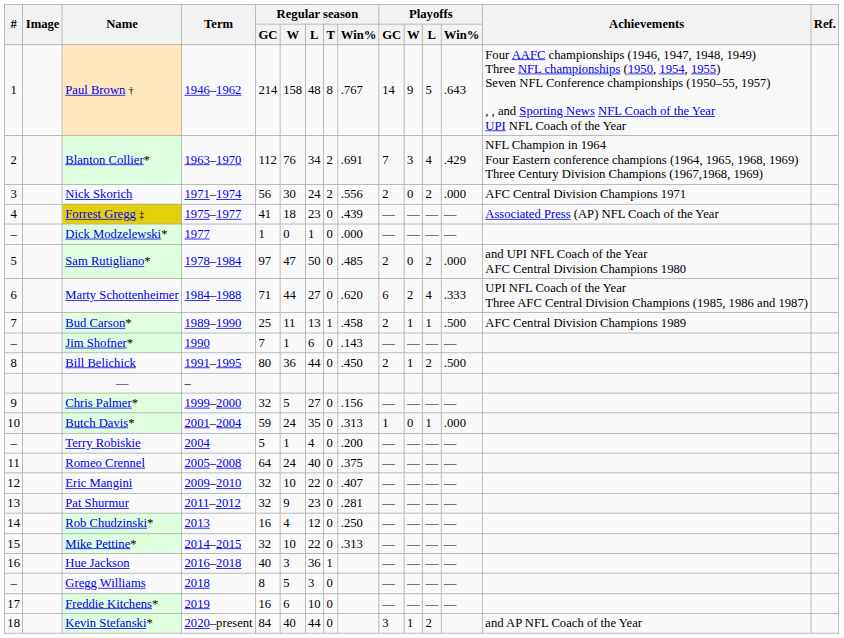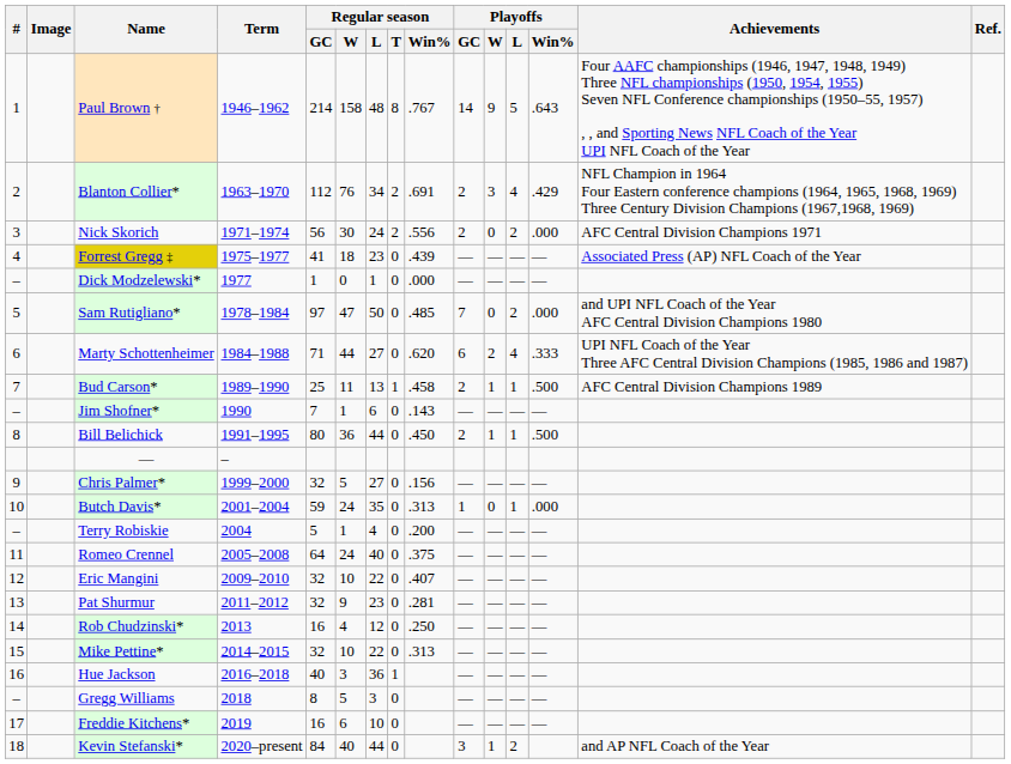Blanton Collier* | Playoffs / GC: 7 -> 2
Sam Rutigliano* | Playoffs / GC: 2 -> 7
Bill Belichick | Playoffs / L: 2 -> 1
